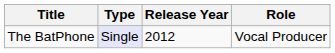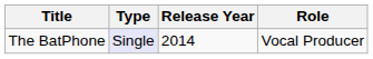The BatPhone | Release Year: 2012 -> 2014
